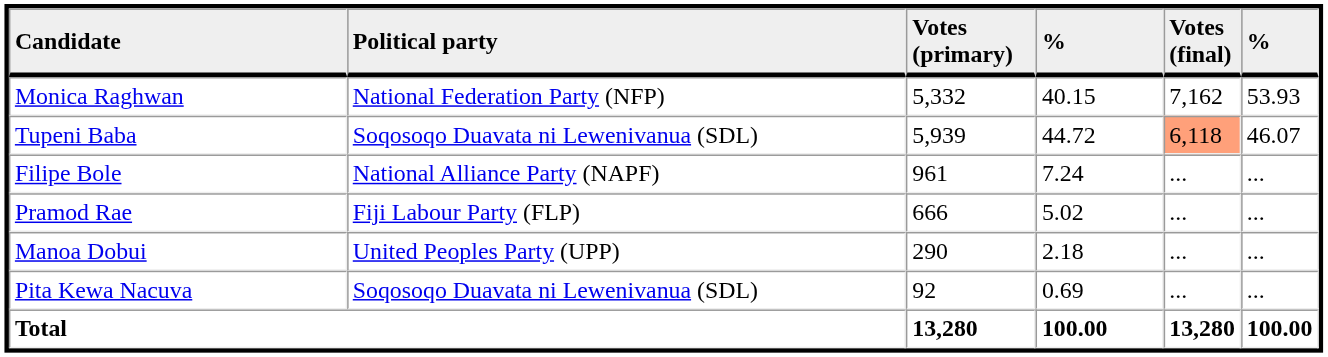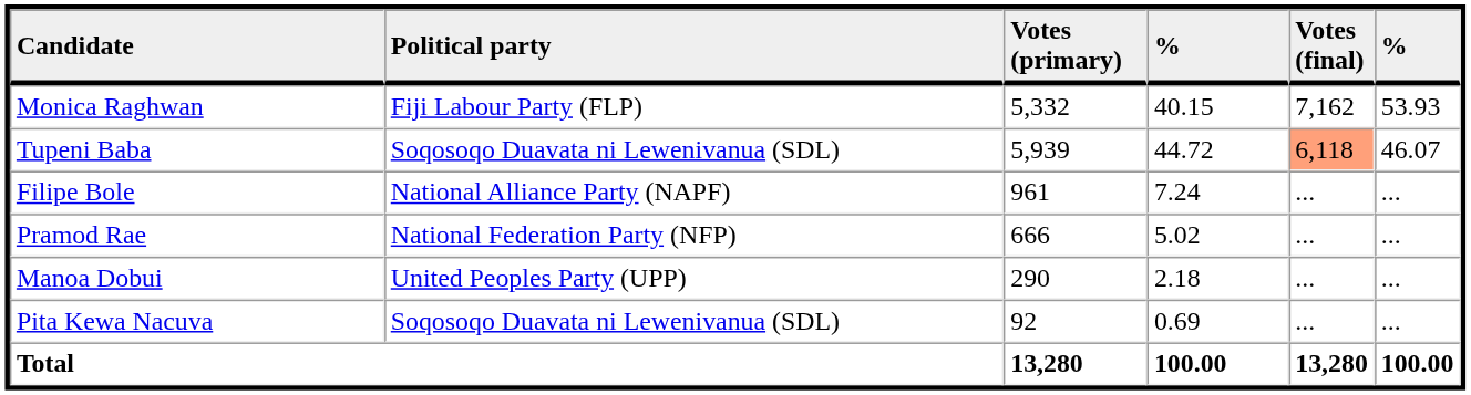Monica Raghwan | Political party: National Federation Party (NFP) -> Fiji Labour Party (FLP)
Pramod Rae | Political party: Fiji Labour Party (FLP) -> National Federation Party (NFP)
